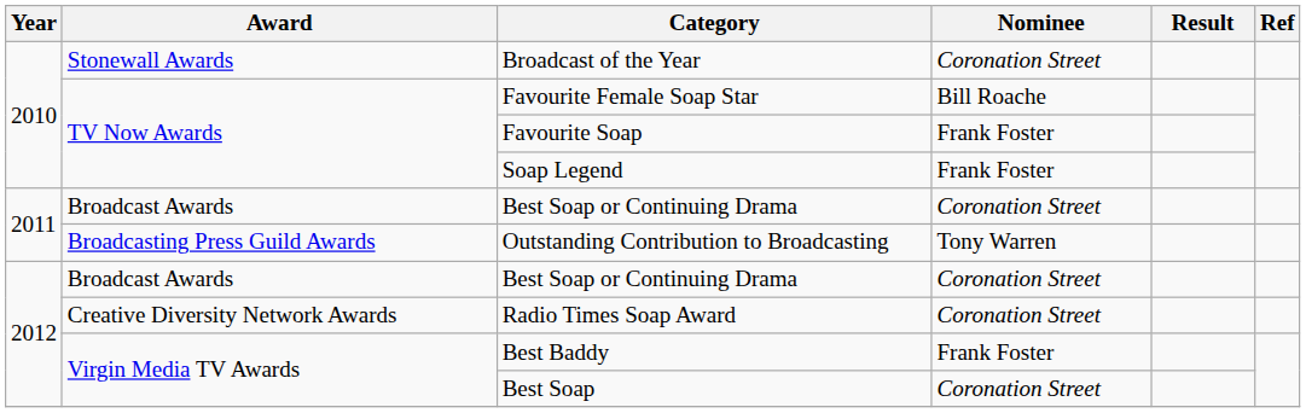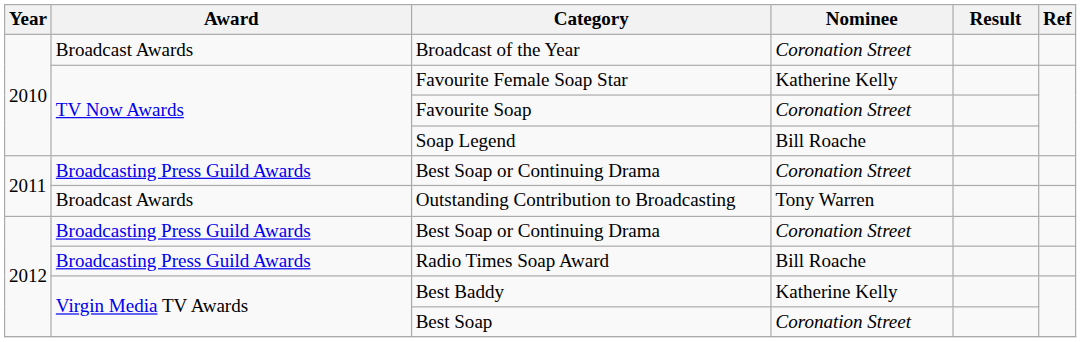Broadcast of the Year | Award: Stonewall Awards -> Broadcast Awards
Favourite Female Soap Star | Nominee: Bill Roache -> Katherine Kelly
Favourite Soap | Nominee: Frank Foster -> Coronation Street
Soap Legend | Nominee: Frank Foster -> Bill Roache
2011 / Best Soap or Continuing Drama | Award: Broadcast Awards -> Broadcasting Press Guild Awards
Outstanding Contribution to Broadcasting | Award: Broadcasting Press Guild Awards -> Broadcast Awards
2012 / Best Soap or Continuing Drama | Award: Broadcast Awards -> Broadcasting Press Guild Awards
Radio Times Soap Award | Award: Creative Diversity Network Awards -> Broadcasting Press Guild Awards
Radio Times Soap Award | Nominee: Coronation Street -> Bill Roache
Best Baddy | Nominee: Frank Foster -> Katherine Kelly
